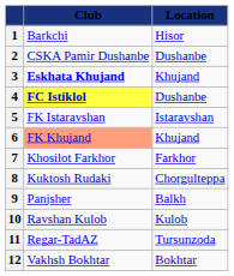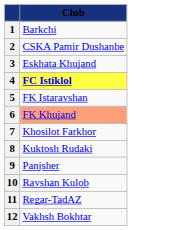- column: Location | Hisor | Dushanbe | Khujand | Dushanbe | Istaravshan | Khujand | Farkhor | Chorgulteppa | Balkh | Kulob | Tursunzoda | Bokhtar
3 | Club: bold -> normal
